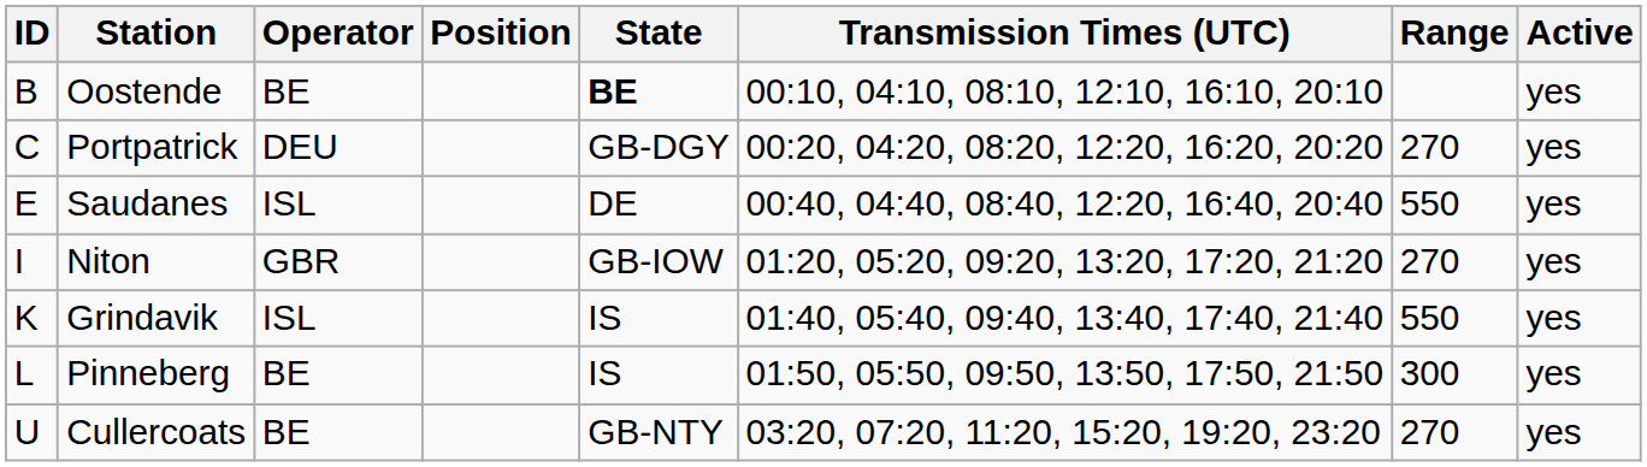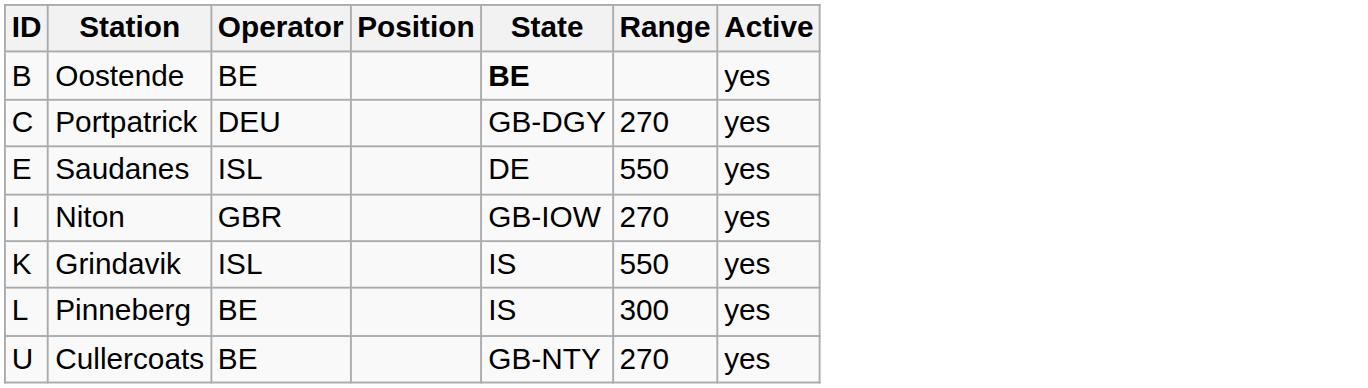- column: Transmission Times (UTC) | 00:10, 04:10, 08:10, 12:10, 16:10, 20:10 | 00:20, 04:20, 08:20, 12:20, 16:20, 20:20 | 00:40, 04:40, 08:40, 12:20, 16:40, 20:40 | 01:20, 05:20, 09:20, 13:20, 17:20, 21:20 | 01:40, 05:40, 09:40, 13:40, 17:40, 21:40 | 01:50, 05:50, 09:50, 13:50, 17:50, 21:50 | 03:20, 07:20, 11:20, 15:20, 19:20, 23:20
